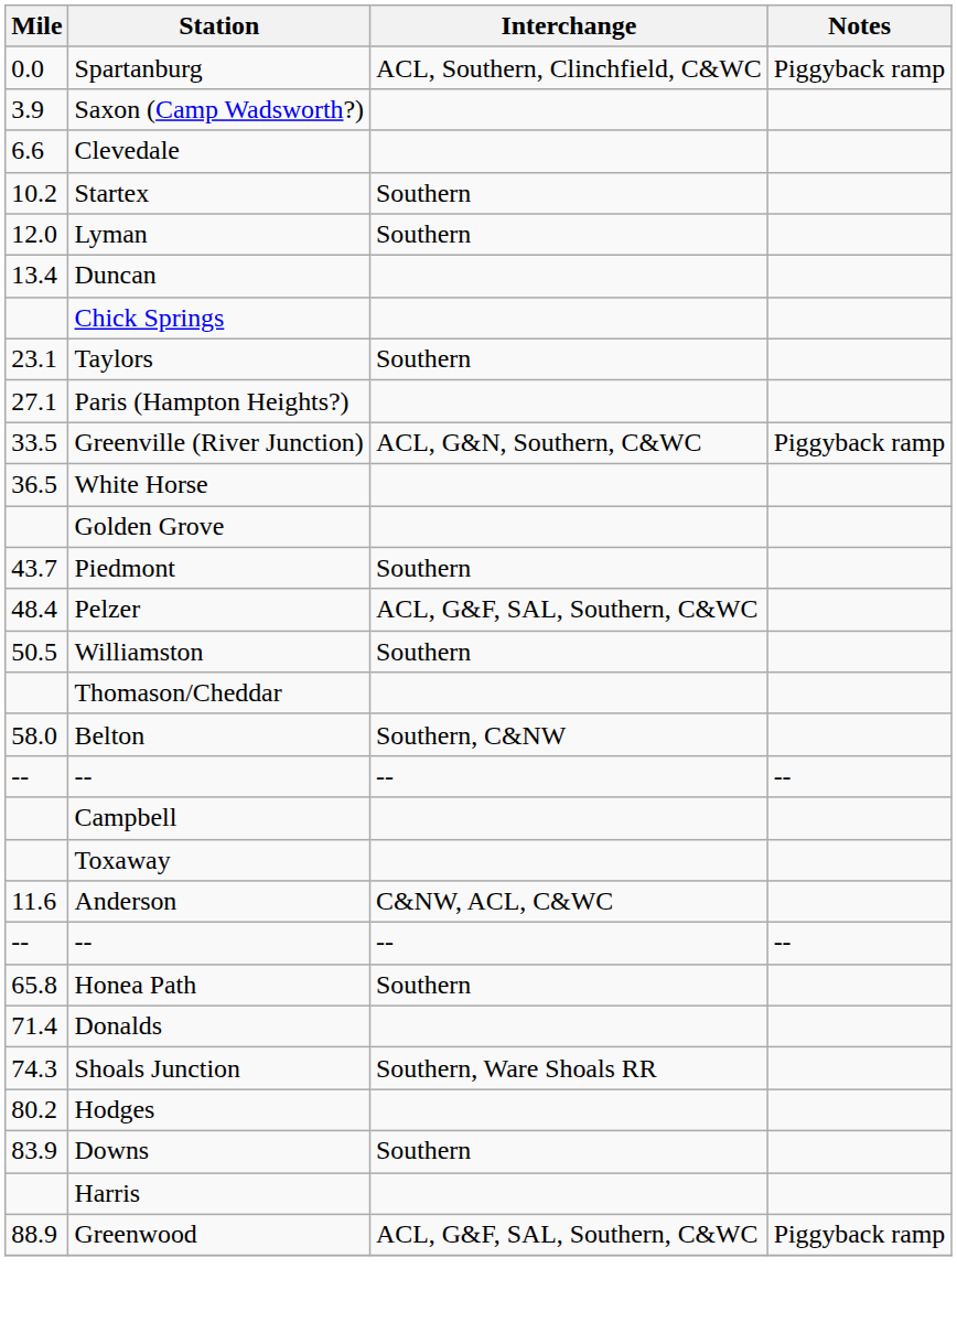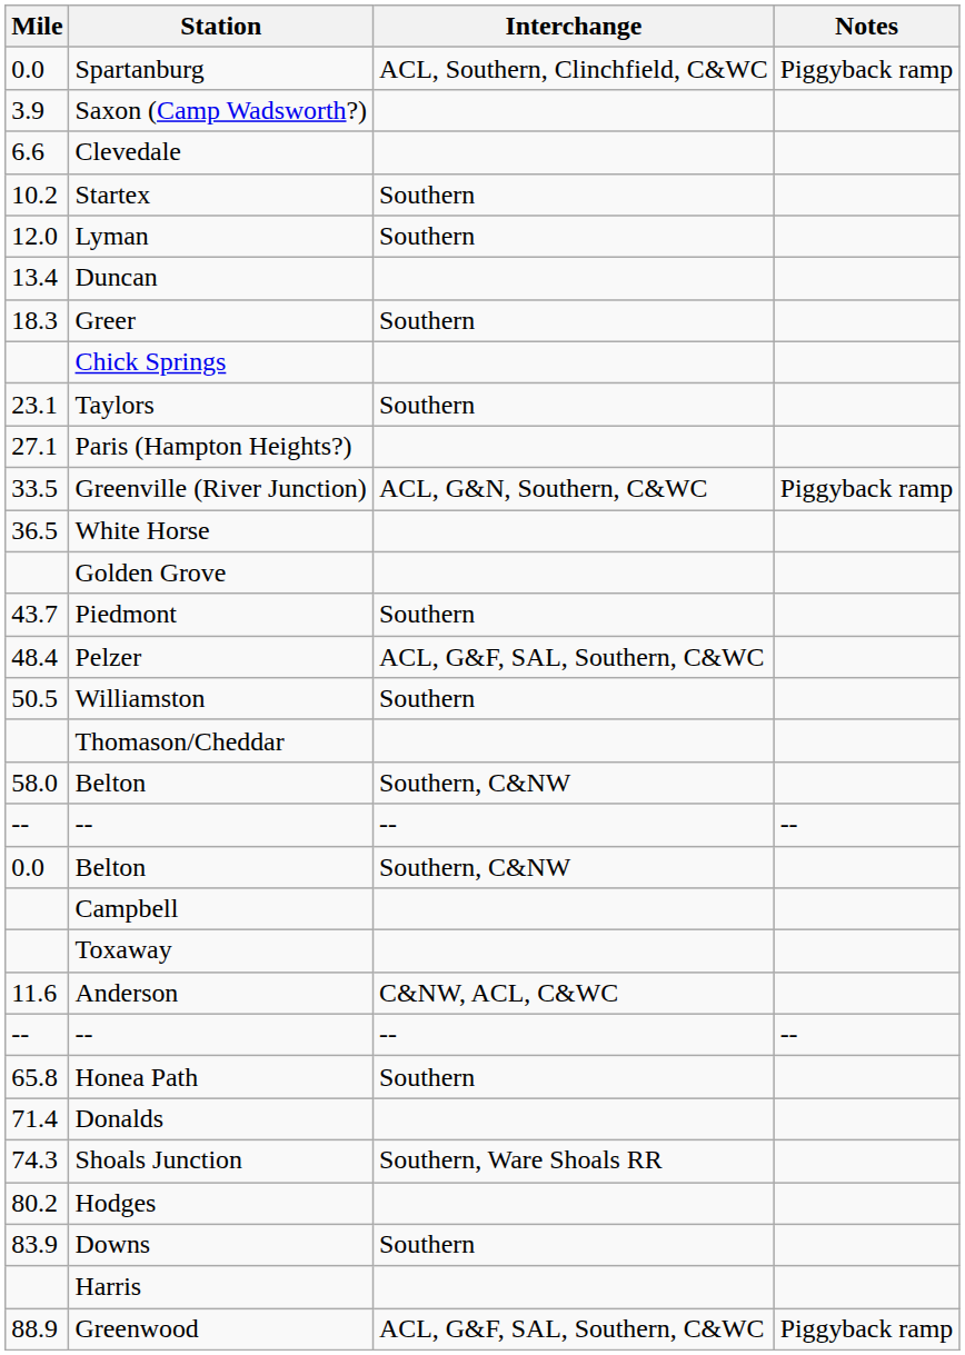+ row: 18.3 | Greer | Southern
+ row: 0.0 | Belton | Southern, C&NW
